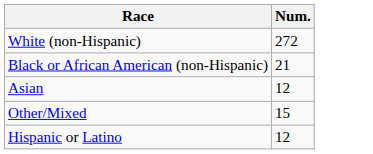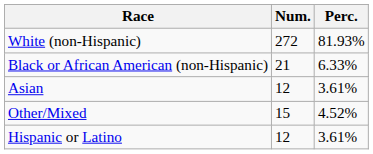+ column: Perc. | 81.93% | 6.33% | 3.61% | 4.52% | 3.61%
